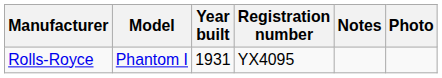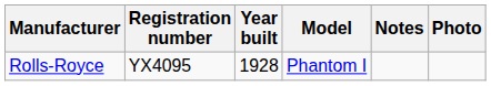columns swapped: Model <-> Registration number
Rolls-Royce | Year built: 1931 -> 1928
